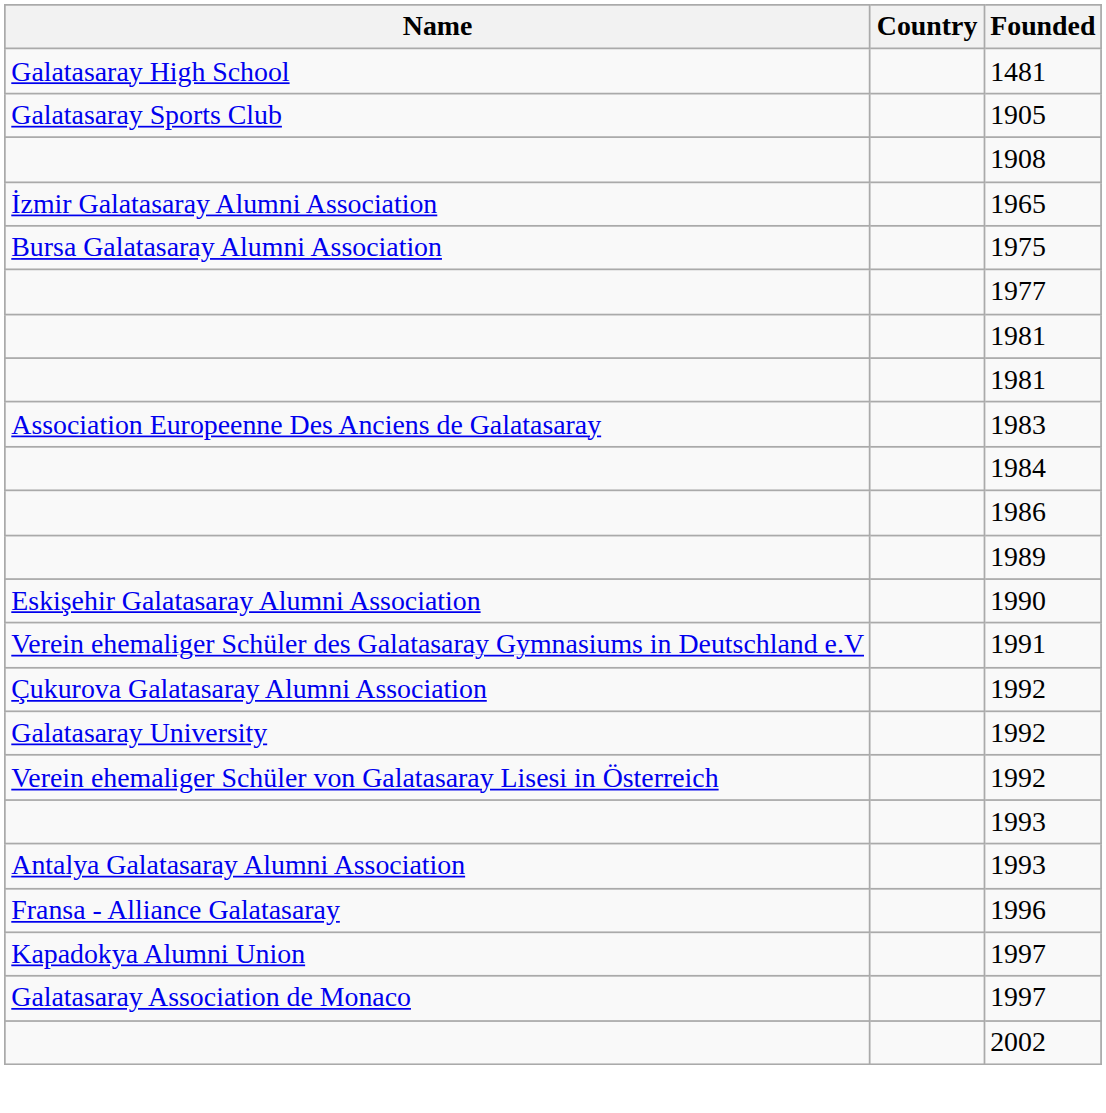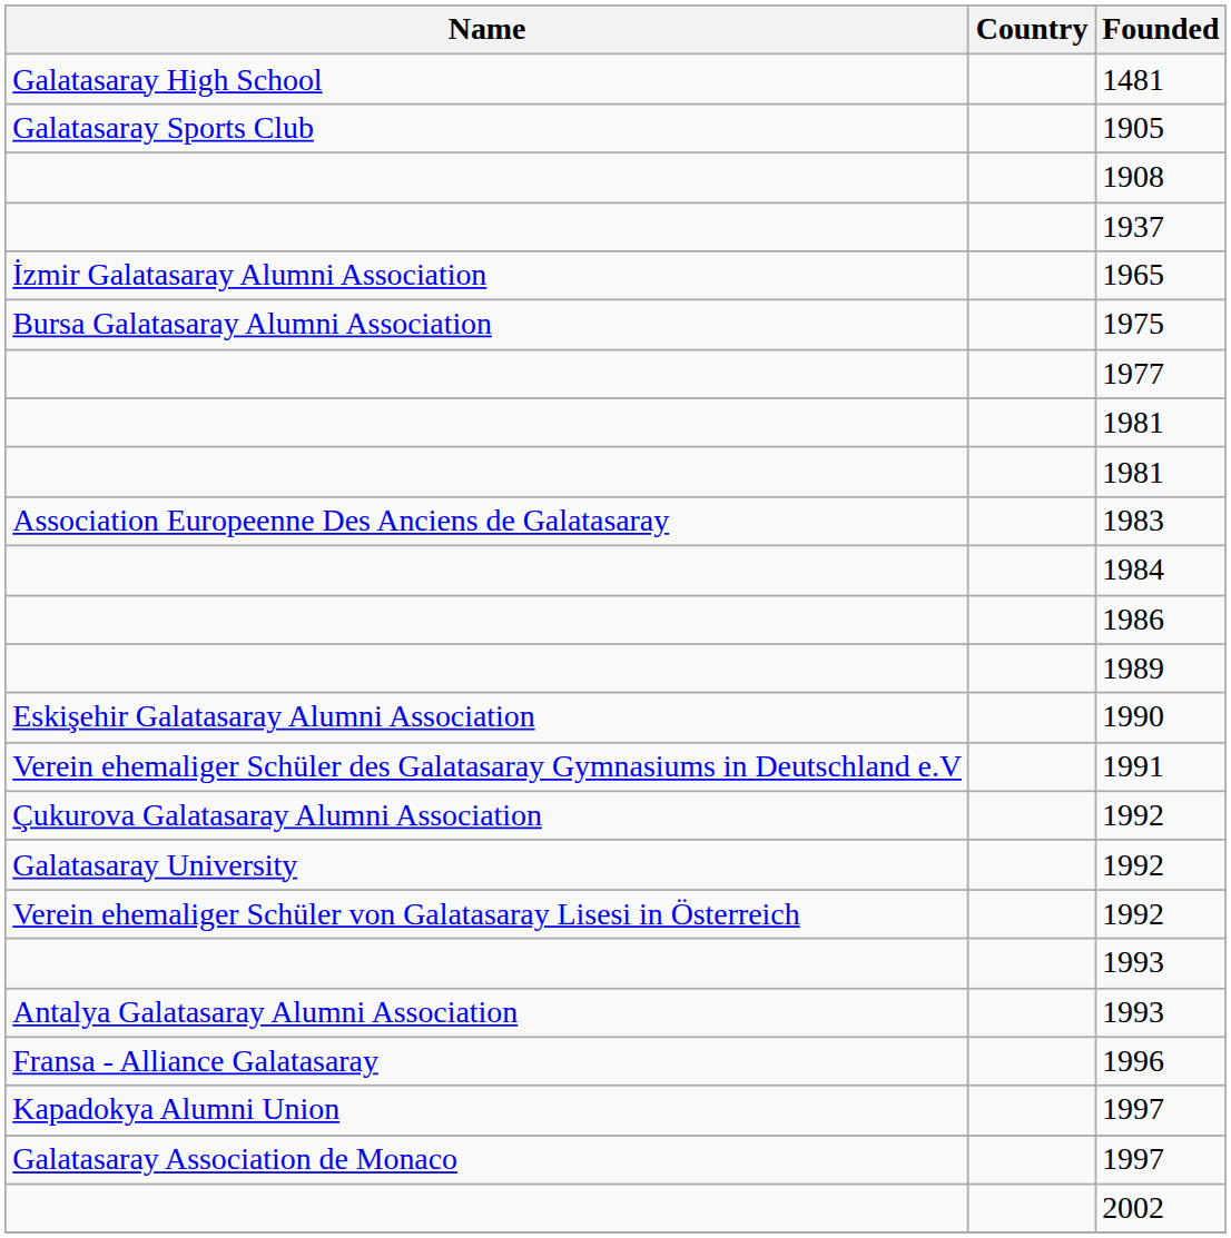+ row: 1937
